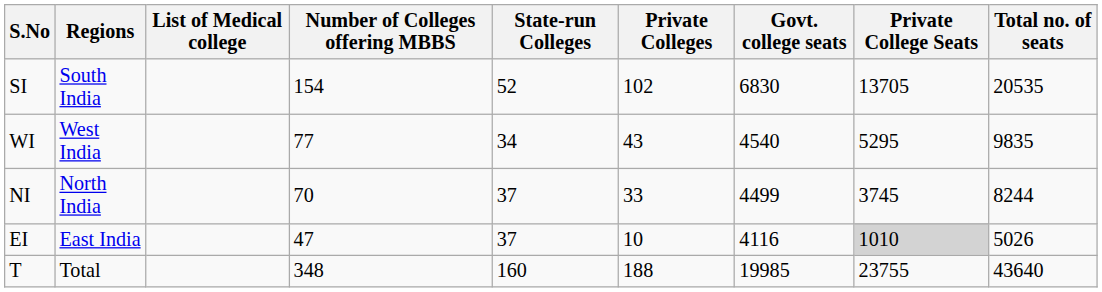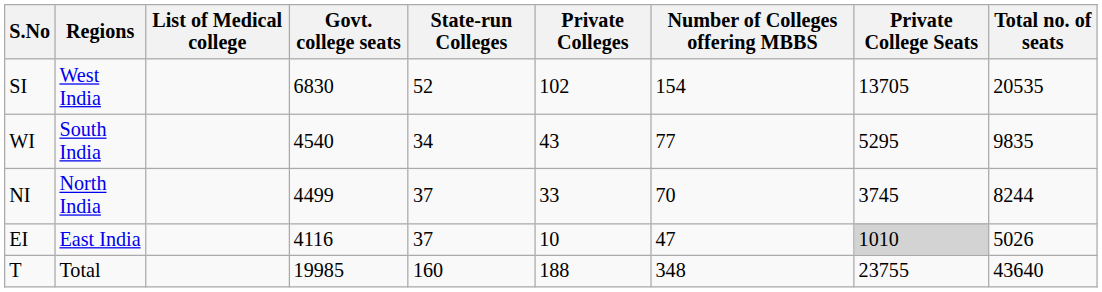columns swapped: Number of Colleges offering MBBS <-> Govt. college seats
SI | Regions: South India -> West India
WI | Regions: West India -> South India
